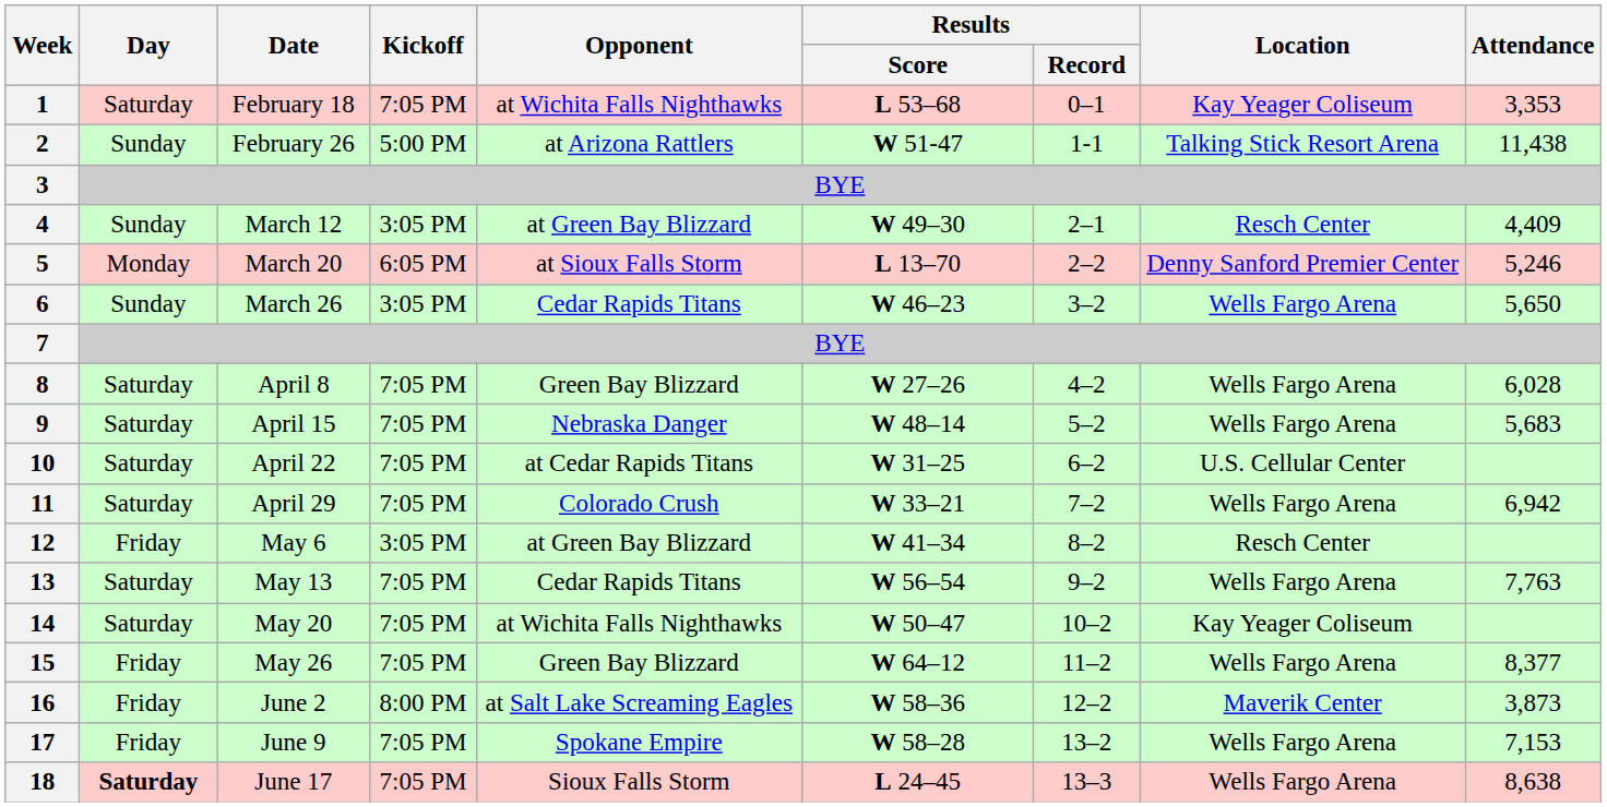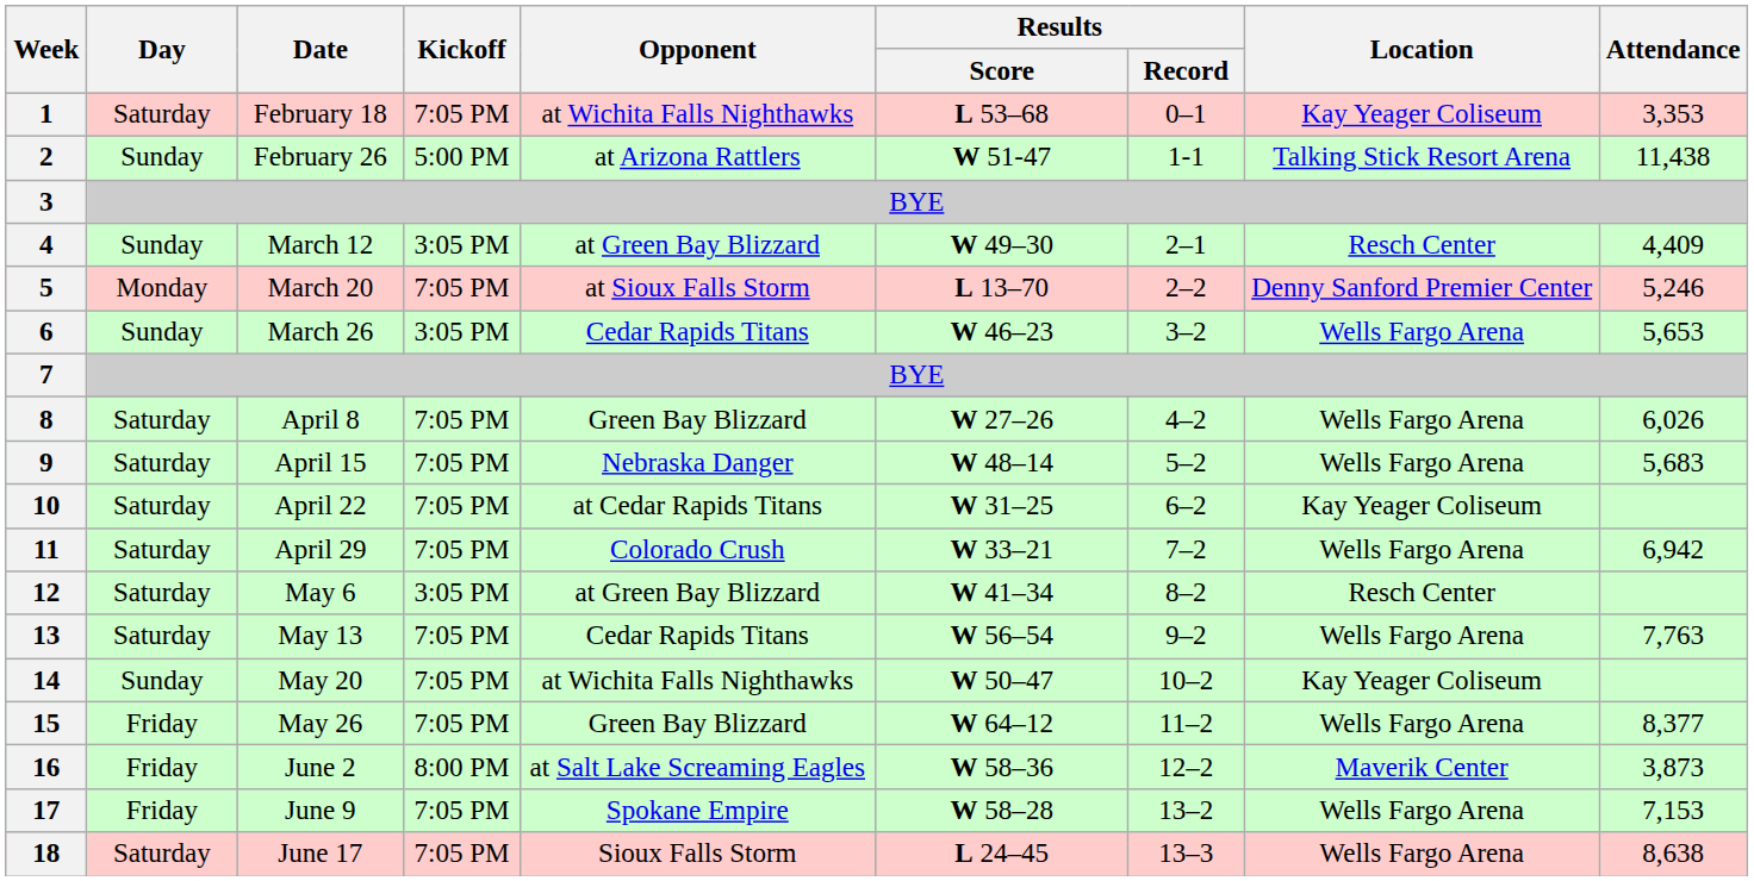5 | Kickoff: 6:05 PM -> 7:05 PM
6 | Attendance: 5,650 -> 5,653
8 | Attendance: 6,028 -> 6,026
10 | Location: U.S. Cellular Center -> Kay Yeager Coliseum
12 | Day: Friday -> Saturday
14 | Day: Saturday -> Sunday
18 | Day: bold -> normal
